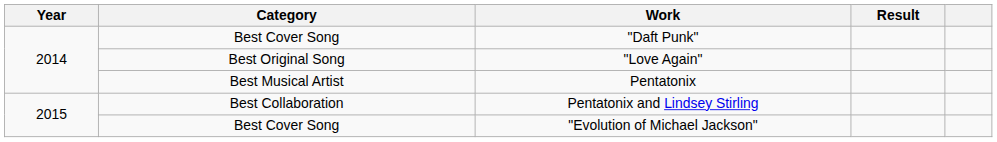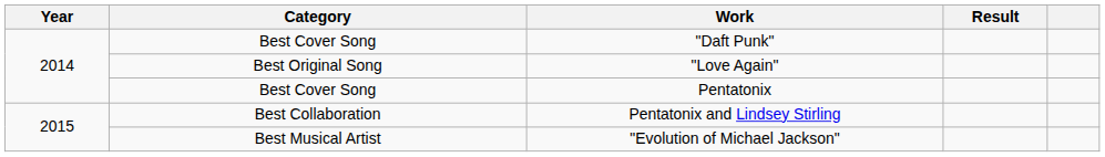Pentatonix | Category: Best Musical Artist -> Best Cover Song
"Evolution of Michael Jackson" | Category: Best Cover Song -> Best Musical Artist
